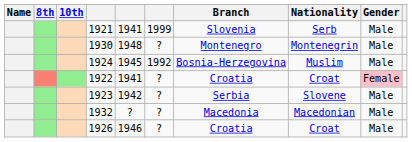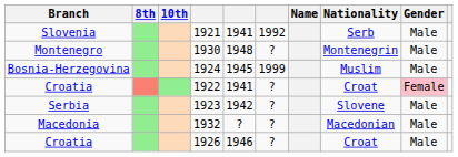columns swapped: Name <-> Branch
1921 | column 6: 1999 -> 1992
1924 | column 6: 1992 -> 1999
